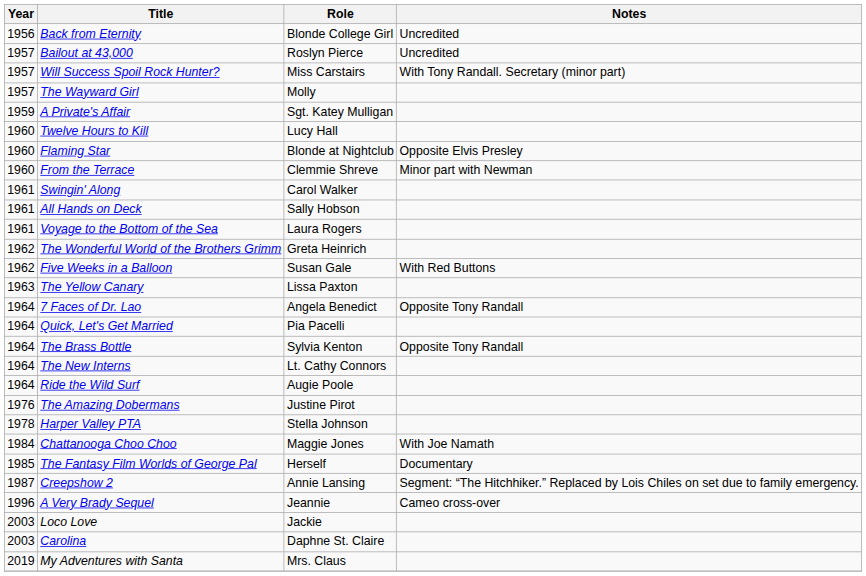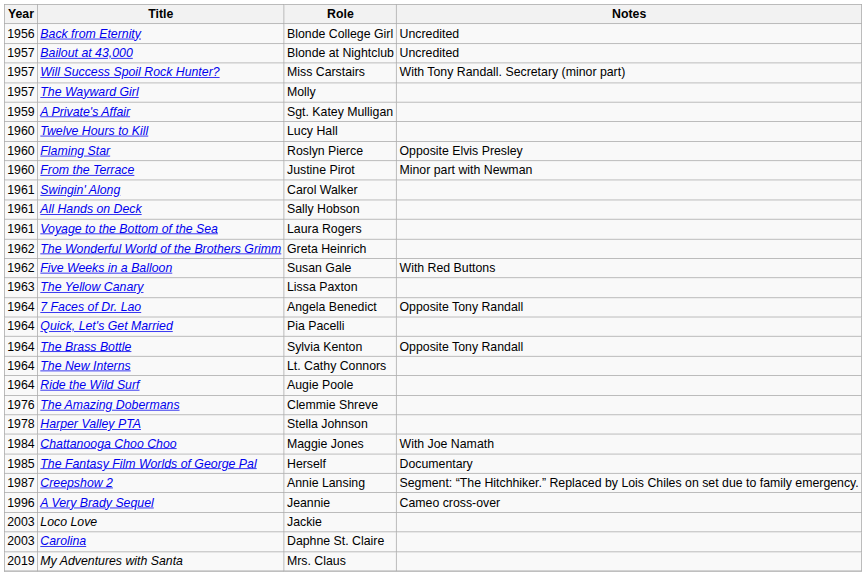Bailout at 43,000 | Role: Roslyn Pierce -> Blonde at Nightclub
Flaming Star | Role: Blonde at Nightclub -> Roslyn Pierce
From the Terrace | Role: Clemmie Shreve -> Justine Pirot
The Amazing Dobermans | Role: Justine Pirot -> Clemmie Shreve
